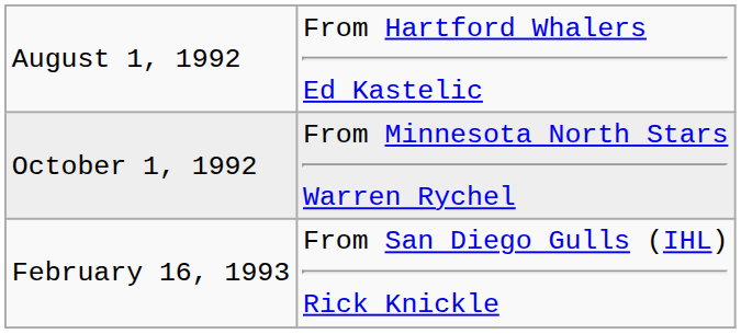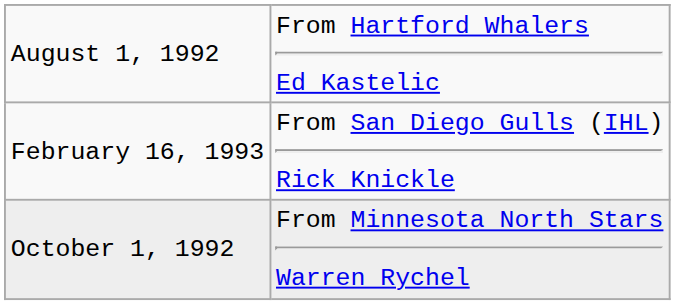rows swapped: October 1, 1992 <-> February 16, 1993
